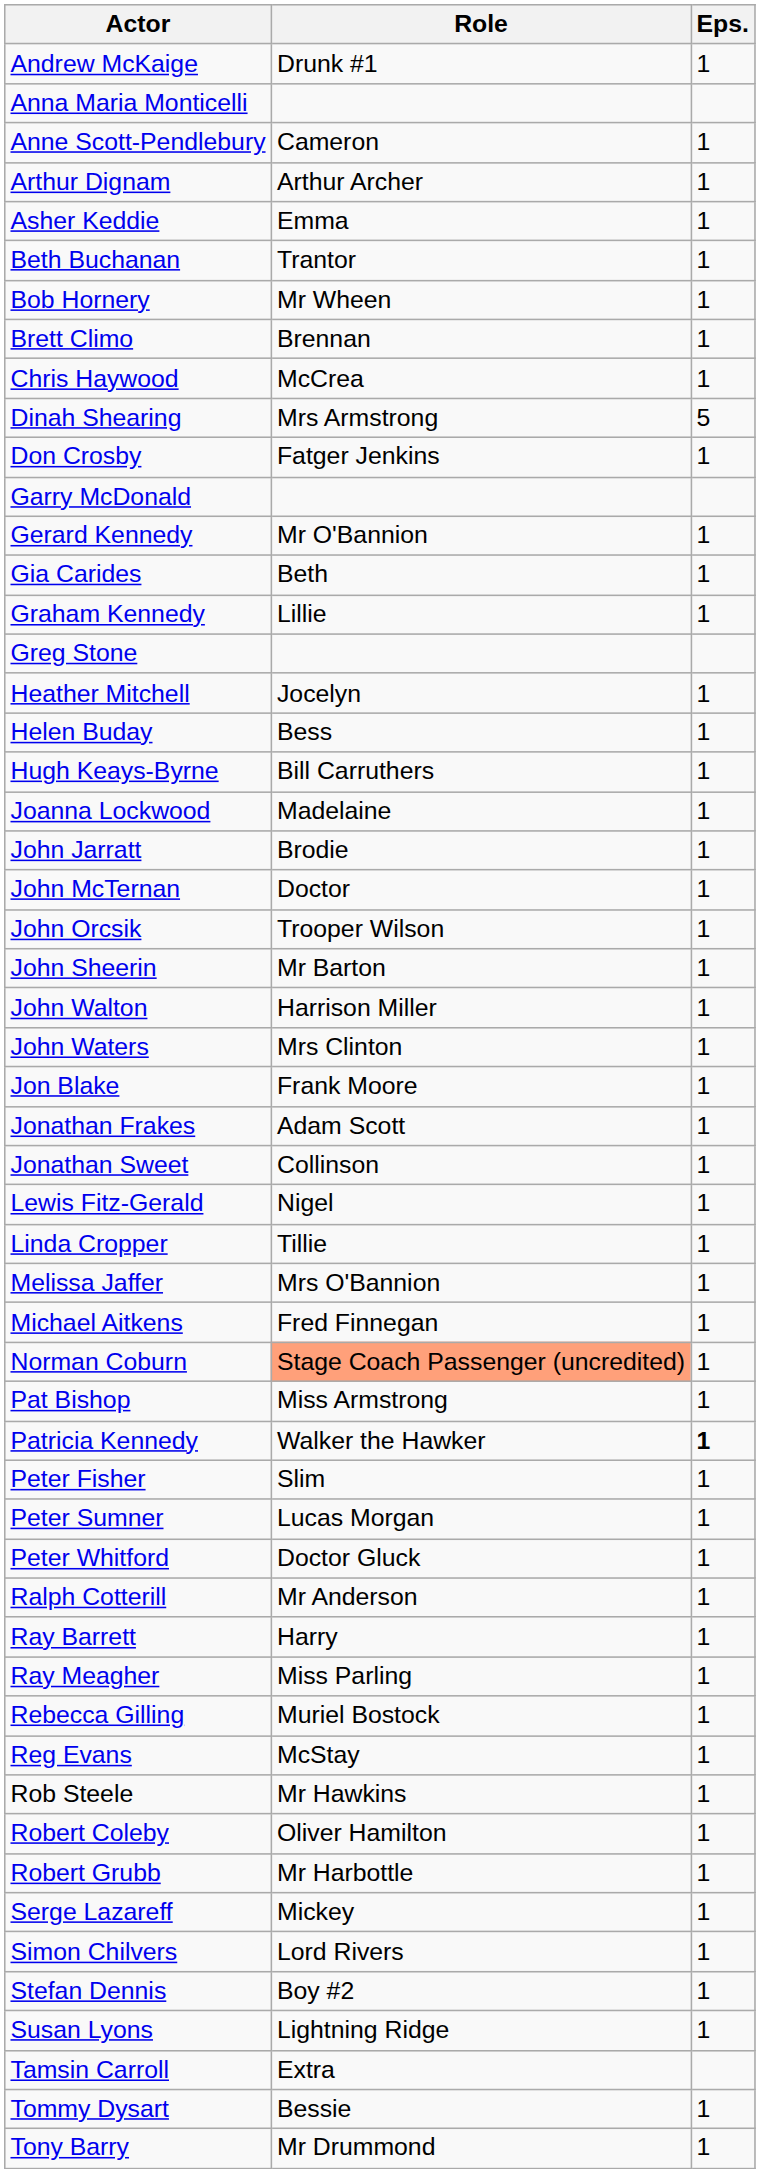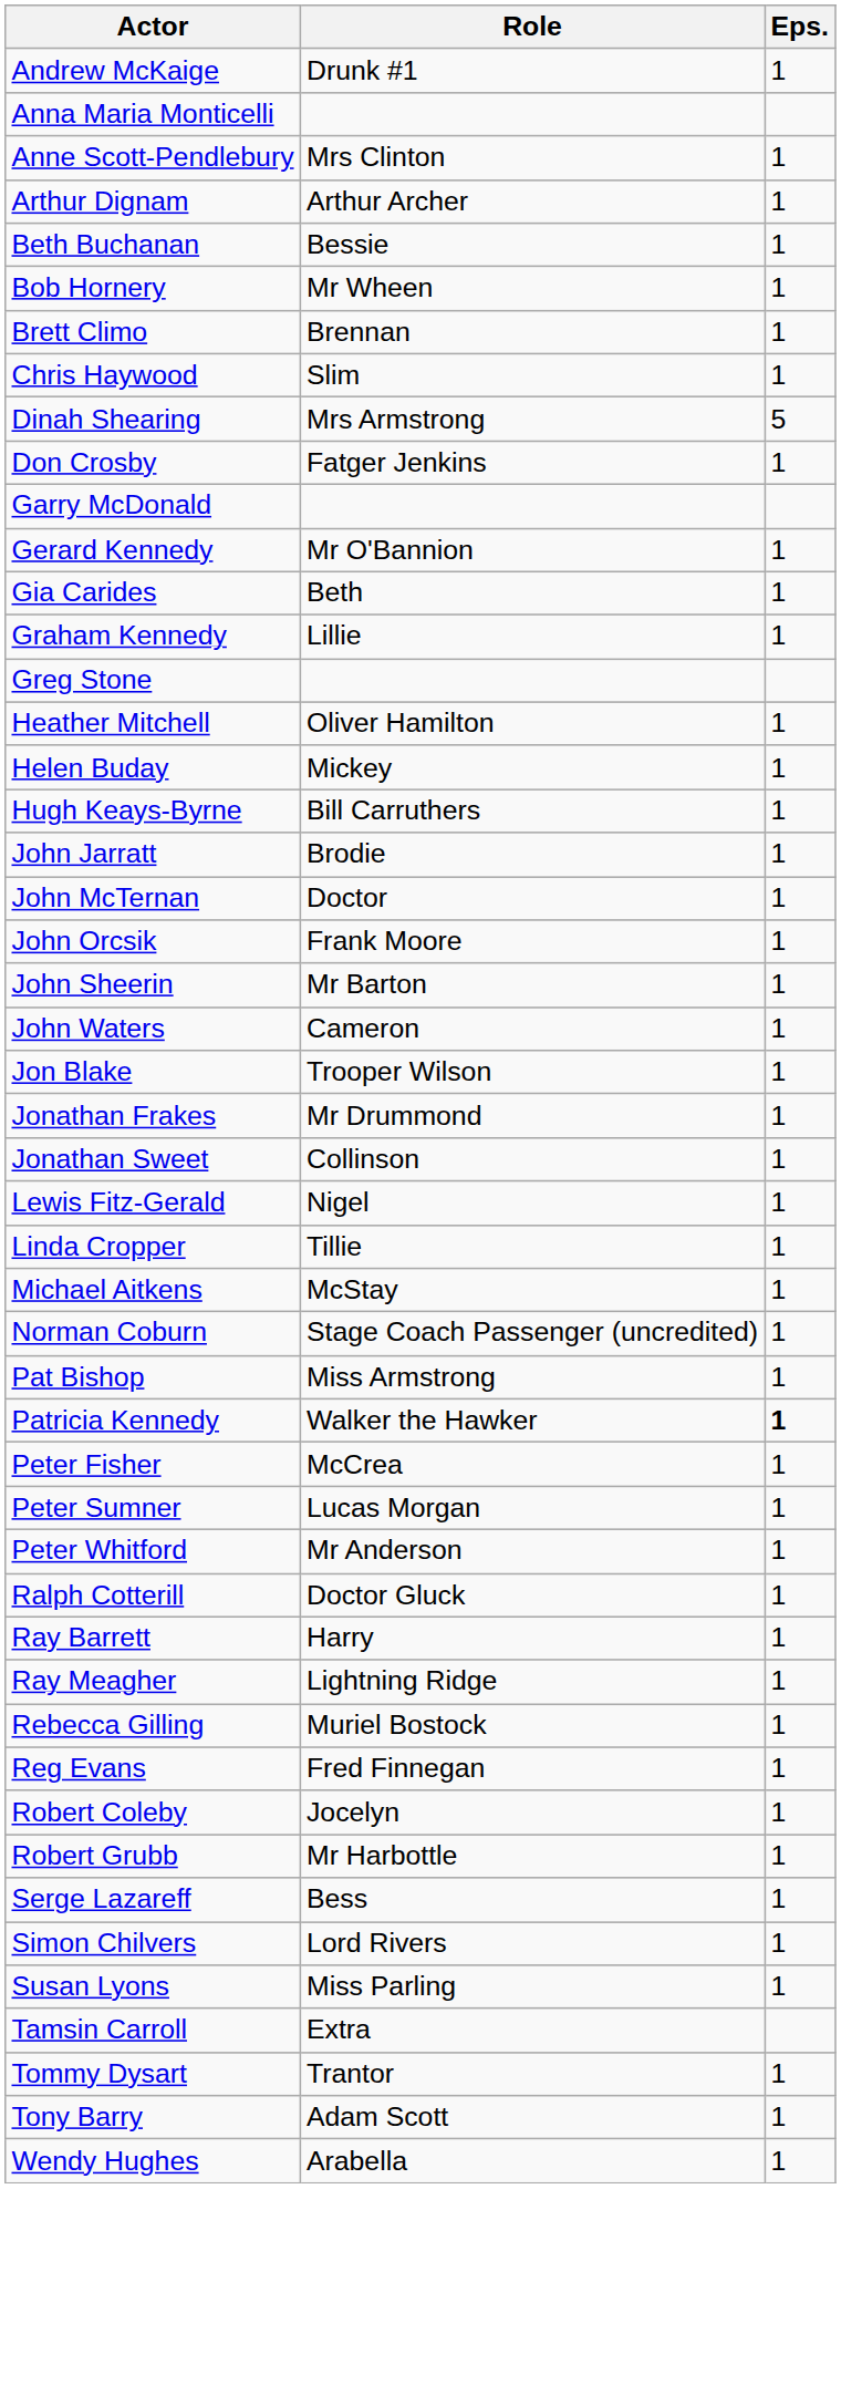Anne Scott-Pendlebury | Role: Cameron -> Mrs Clinton
- row: Asher Keddie | Emma | 1
Beth Buchanan | Role: Trantor -> Bessie
Chris Haywood | Role: McCrea -> Slim
Heather Mitchell | Role: Jocelyn -> Oliver Hamilton
Helen Buday | Role: Bess -> Mickey
- row: Joanna Lockwood | Madelaine | 1
John Orcsik | Role: Trooper Wilson -> Frank Moore
- row: John Walton | Harrison Miller | 1
John Waters | Role: Mrs Clinton -> Cameron
Jon Blake | Role: Frank Moore -> Trooper Wilson
Jonathan Frakes | Role: Adam Scott -> Mr Drummond
- row: Melissa Jaffer | Mrs O'Bannion | 1
Michael Aitkens | Role: Fred Finnegan -> McStay
Norman Coburn | Role: lightsalmon background -> no background
Peter Fisher | Role: Slim -> McCrea
Peter Whitford | Role: Doctor Gluck -> Mr Anderson
Ralph Cotterill | Role: Mr Anderson -> Doctor Gluck
Ray Meagher | Role: Miss Parling -> Lightning Ridge
Reg Evans | Role: McStay -> Fred Finnegan
- row: Rob Steele | Mr Hawkins | 1
Robert Coleby | Role: Oliver Hamilton -> Jocelyn
Serge Lazareff | Role: Mickey -> Bess
- row: Stefan Dennis | Boy #2 | 1
Susan Lyons | Role: Lightning Ridge -> Miss Parling
Tommy Dysart | Role: Bessie -> Trantor
Tony Barry | Role: Mr Drummond -> Adam Scott
+ row: Wendy Hughes | Arabella | 1
